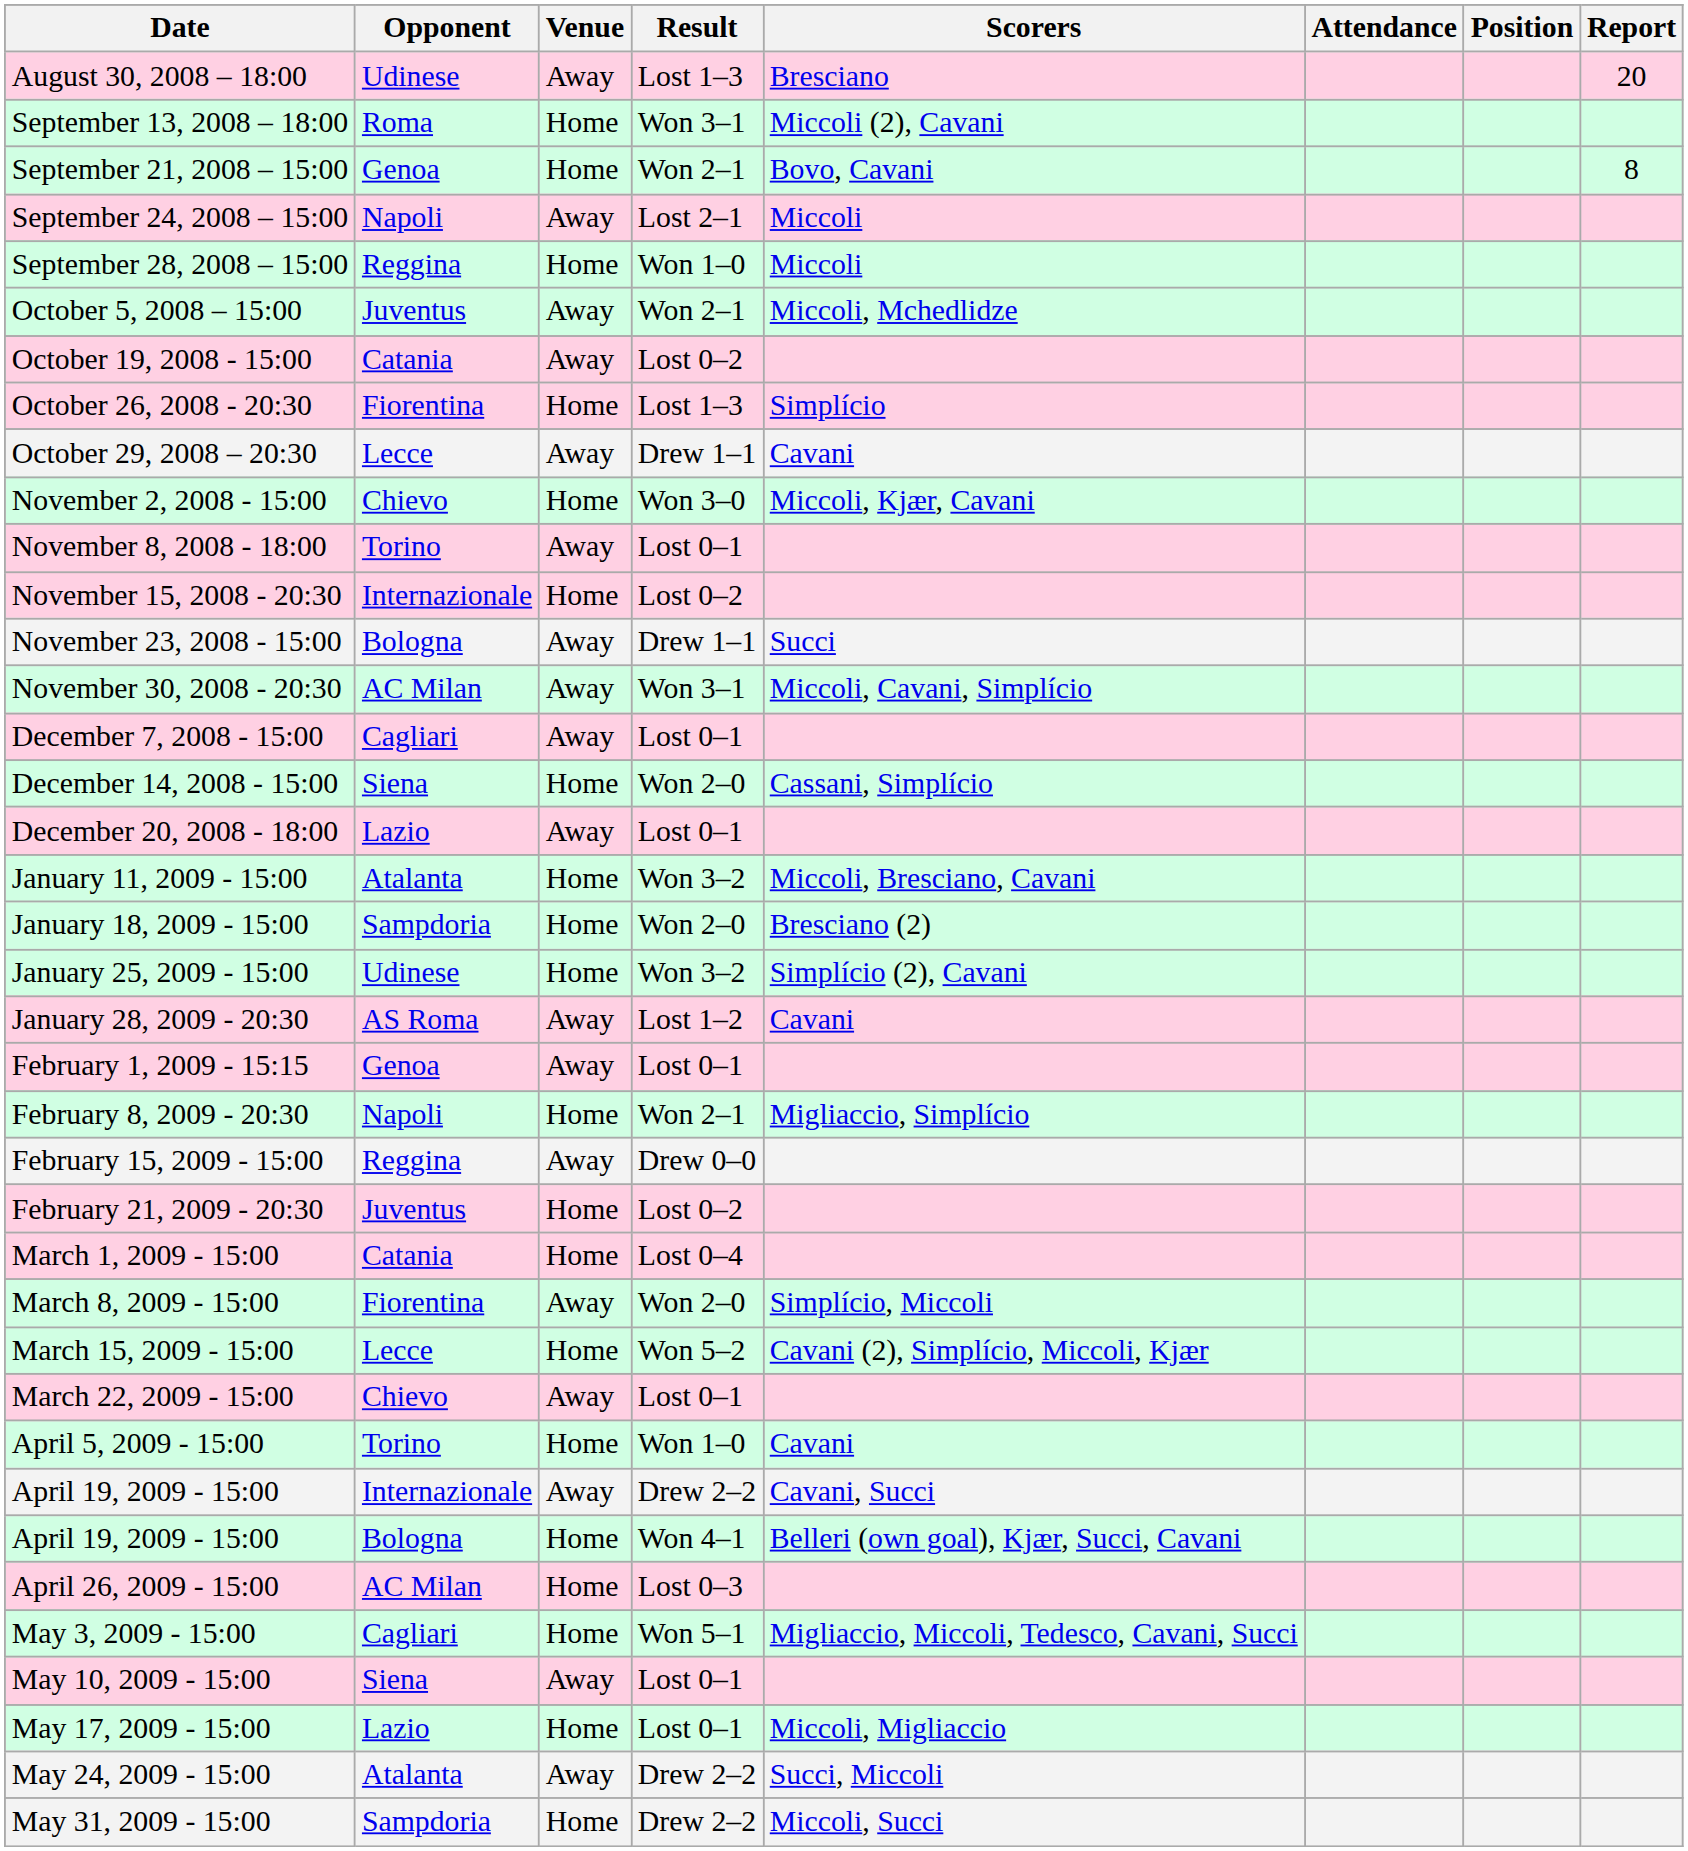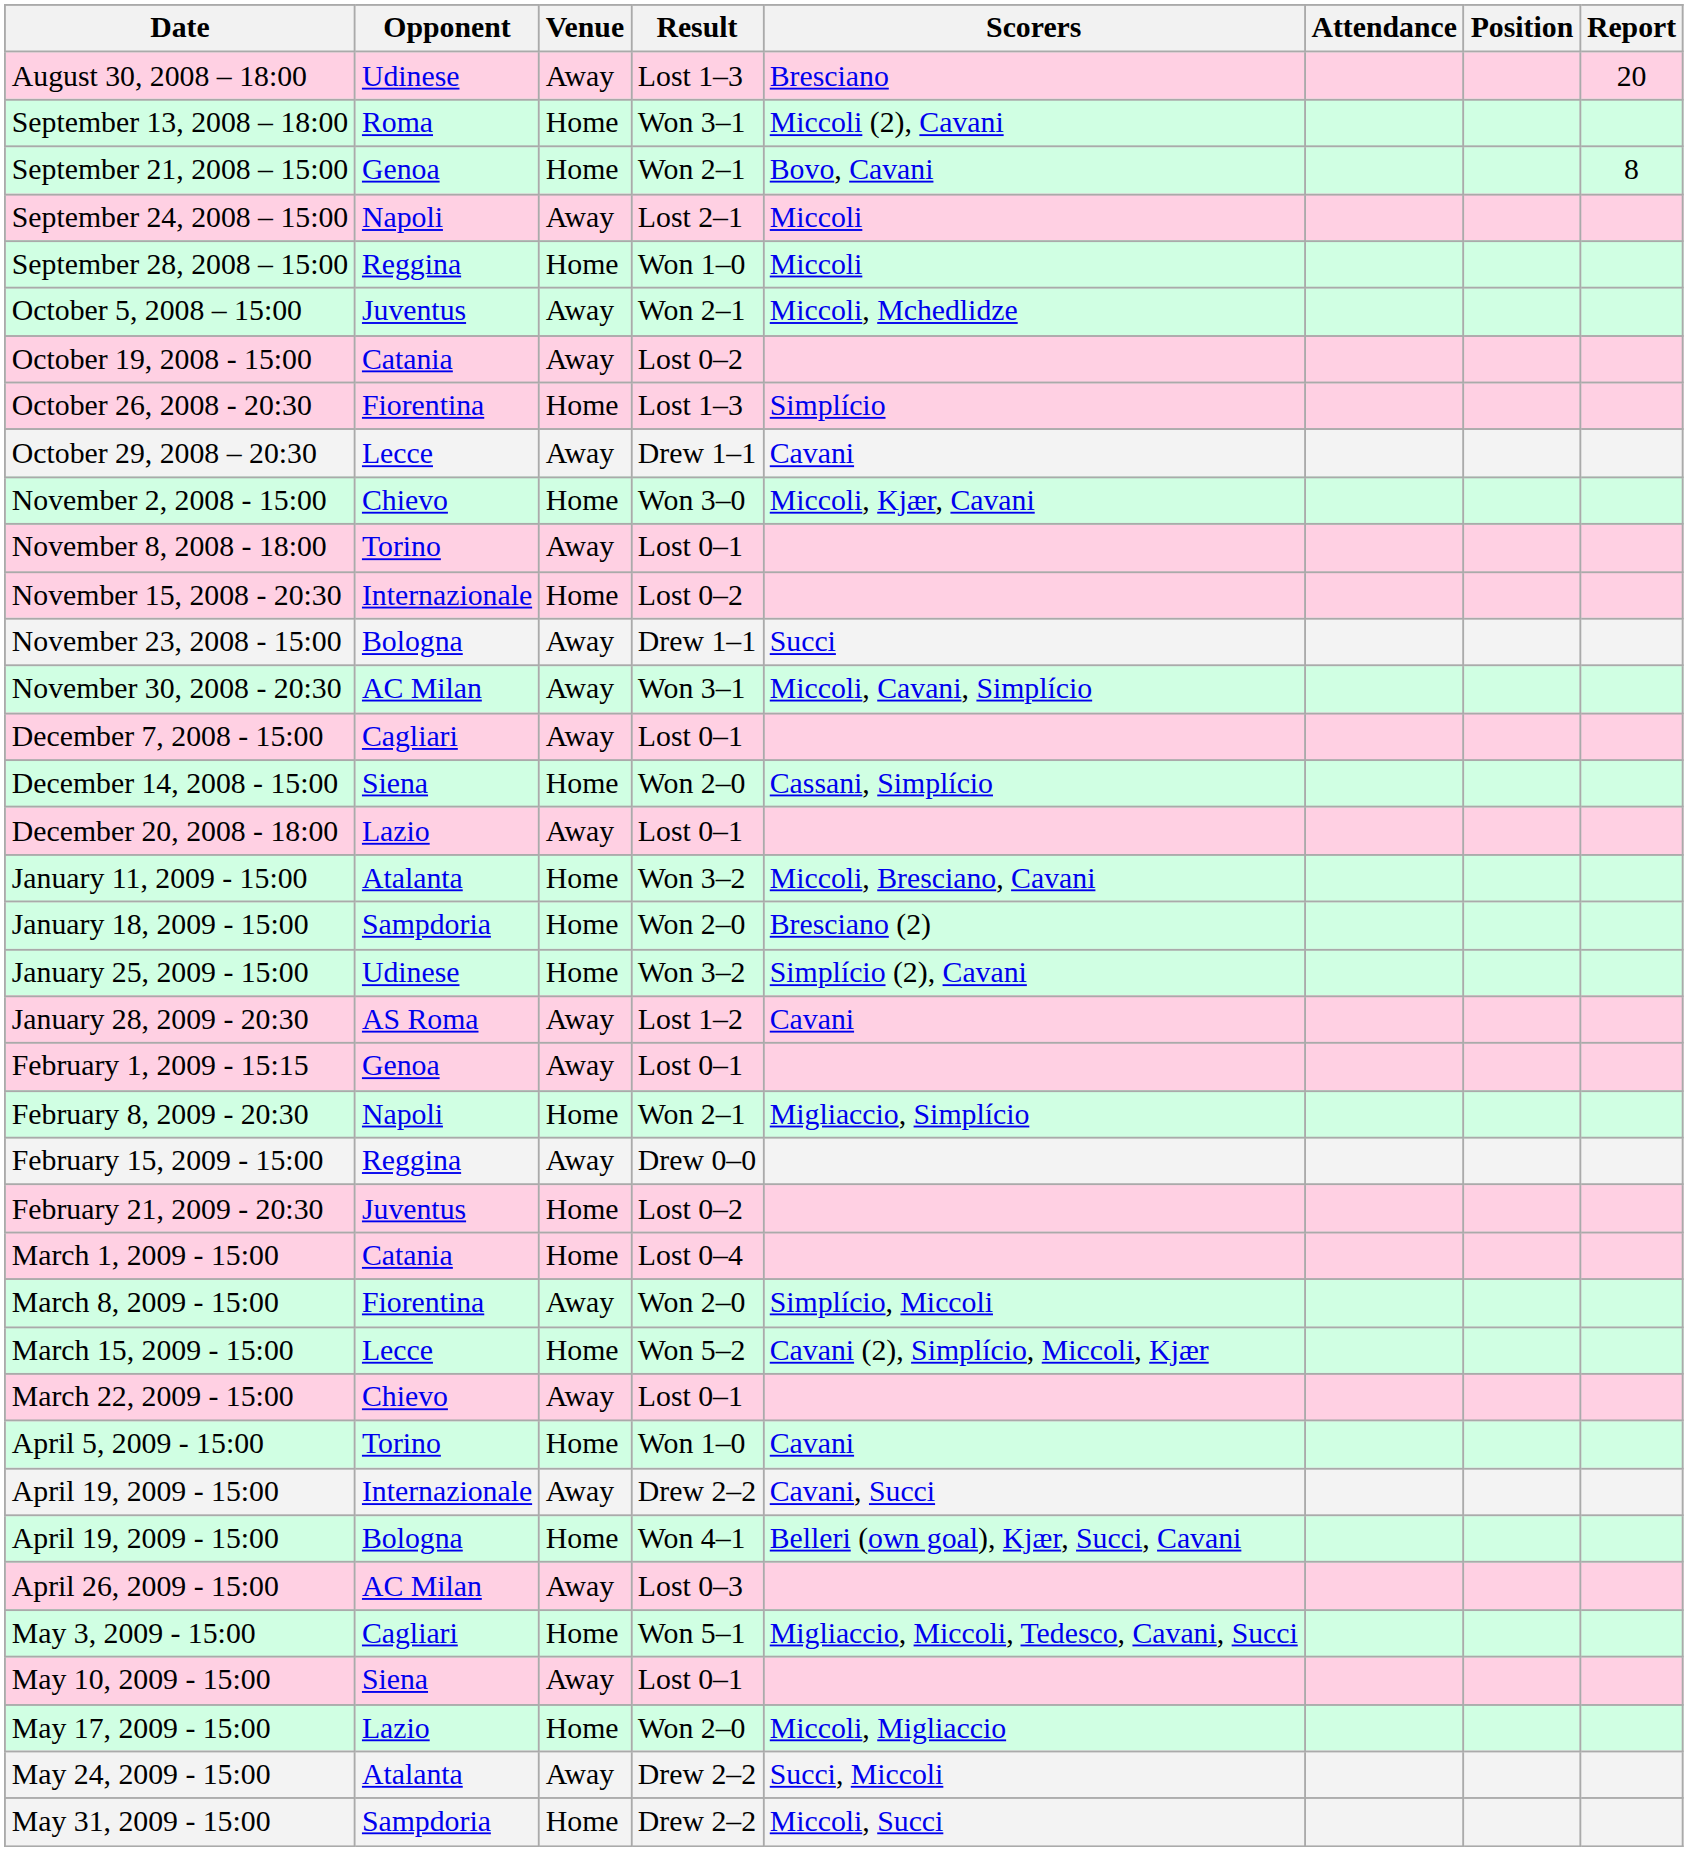April 26, 2009 - 15:00 | Venue: Home -> Away
May 17, 2009 - 15:00 | Result: Lost 0–1 -> Won 2–0
